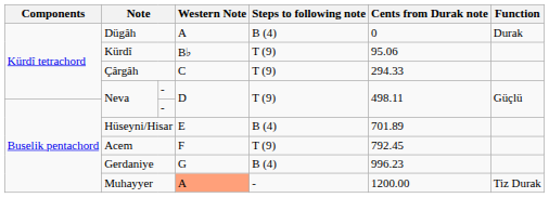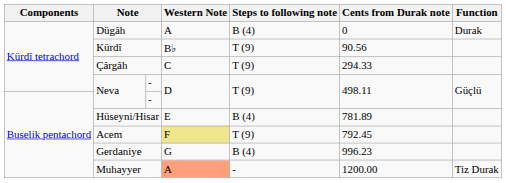Kürdî | Cents from Durak note: 95.06 -> 90.56
Hüseyni/Hisar | Cents from Durak note: 701.89 -> 781.89
Acem | Western Note: no background -> khaki background
